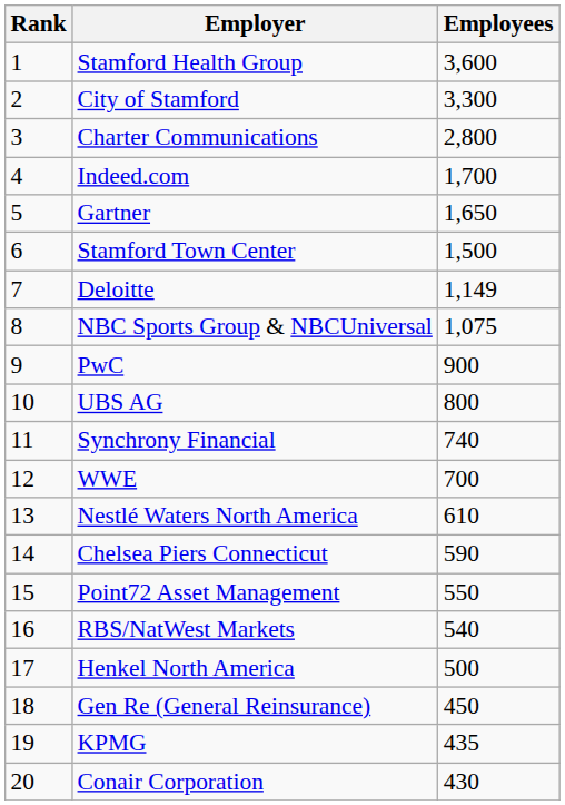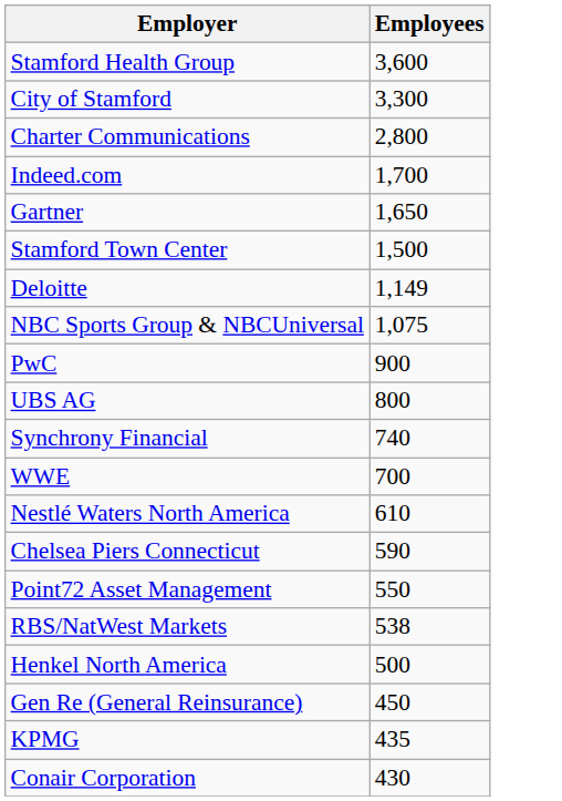- column: Rank | 1 | 2 | 3 | 4 | 5 | 6 | 7 | 8 | 9 | 10 | 11 | 12 | 13 | 14 | 15 | 16 | 17 | 18 | 19 | 20
RBS/NatWest Markets | Employees: 540 -> 538
